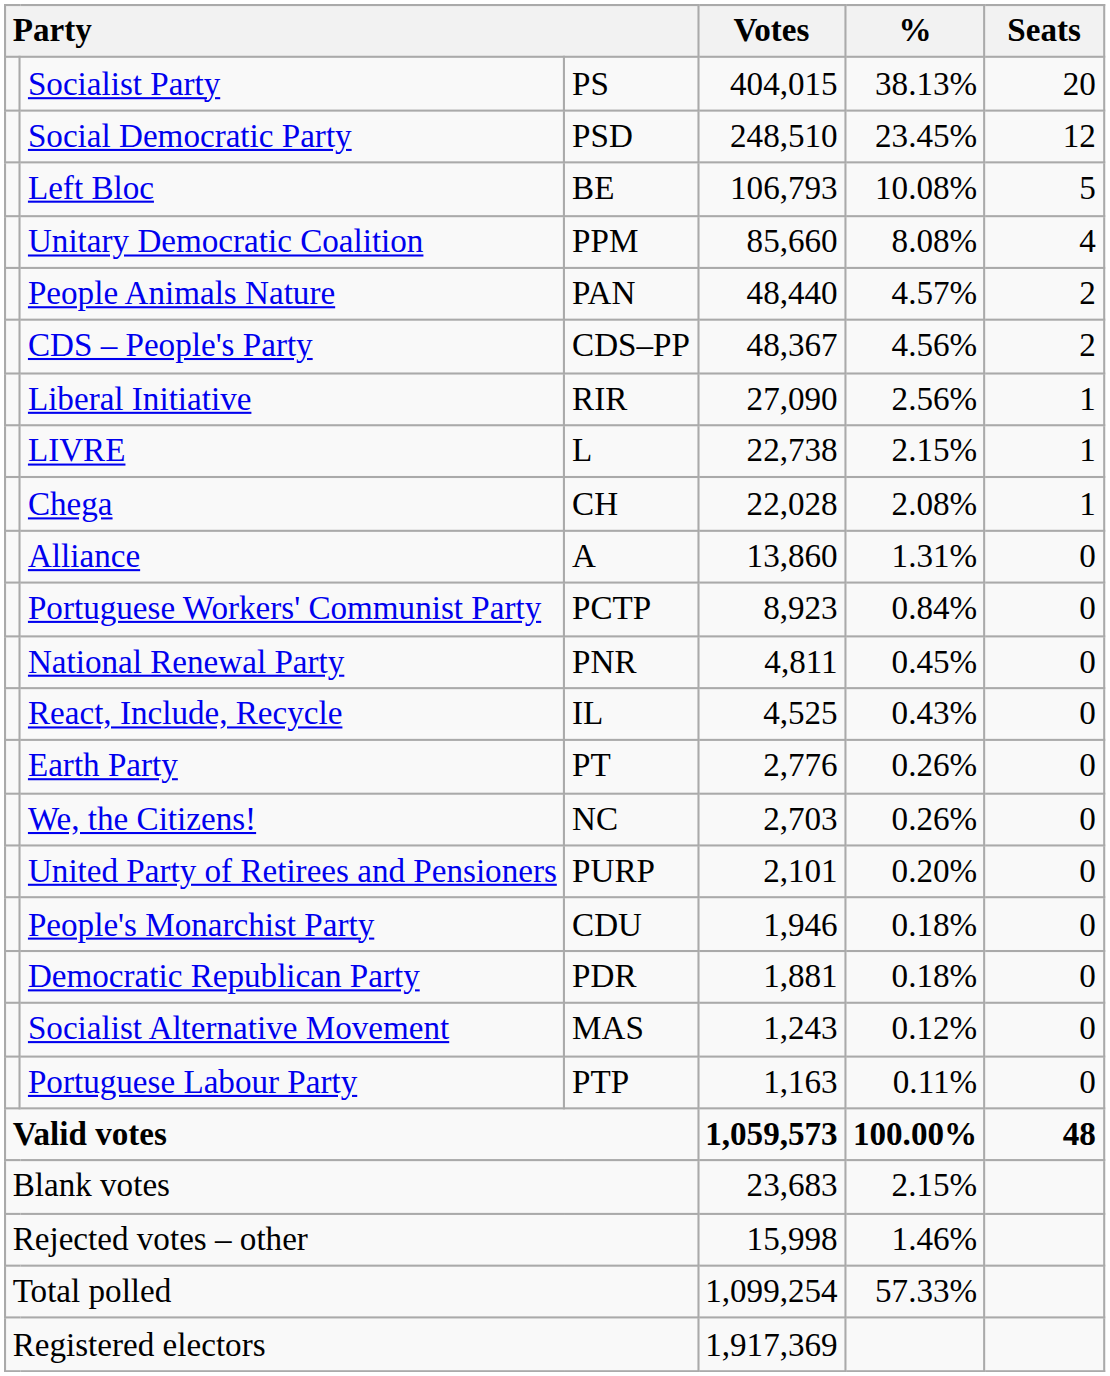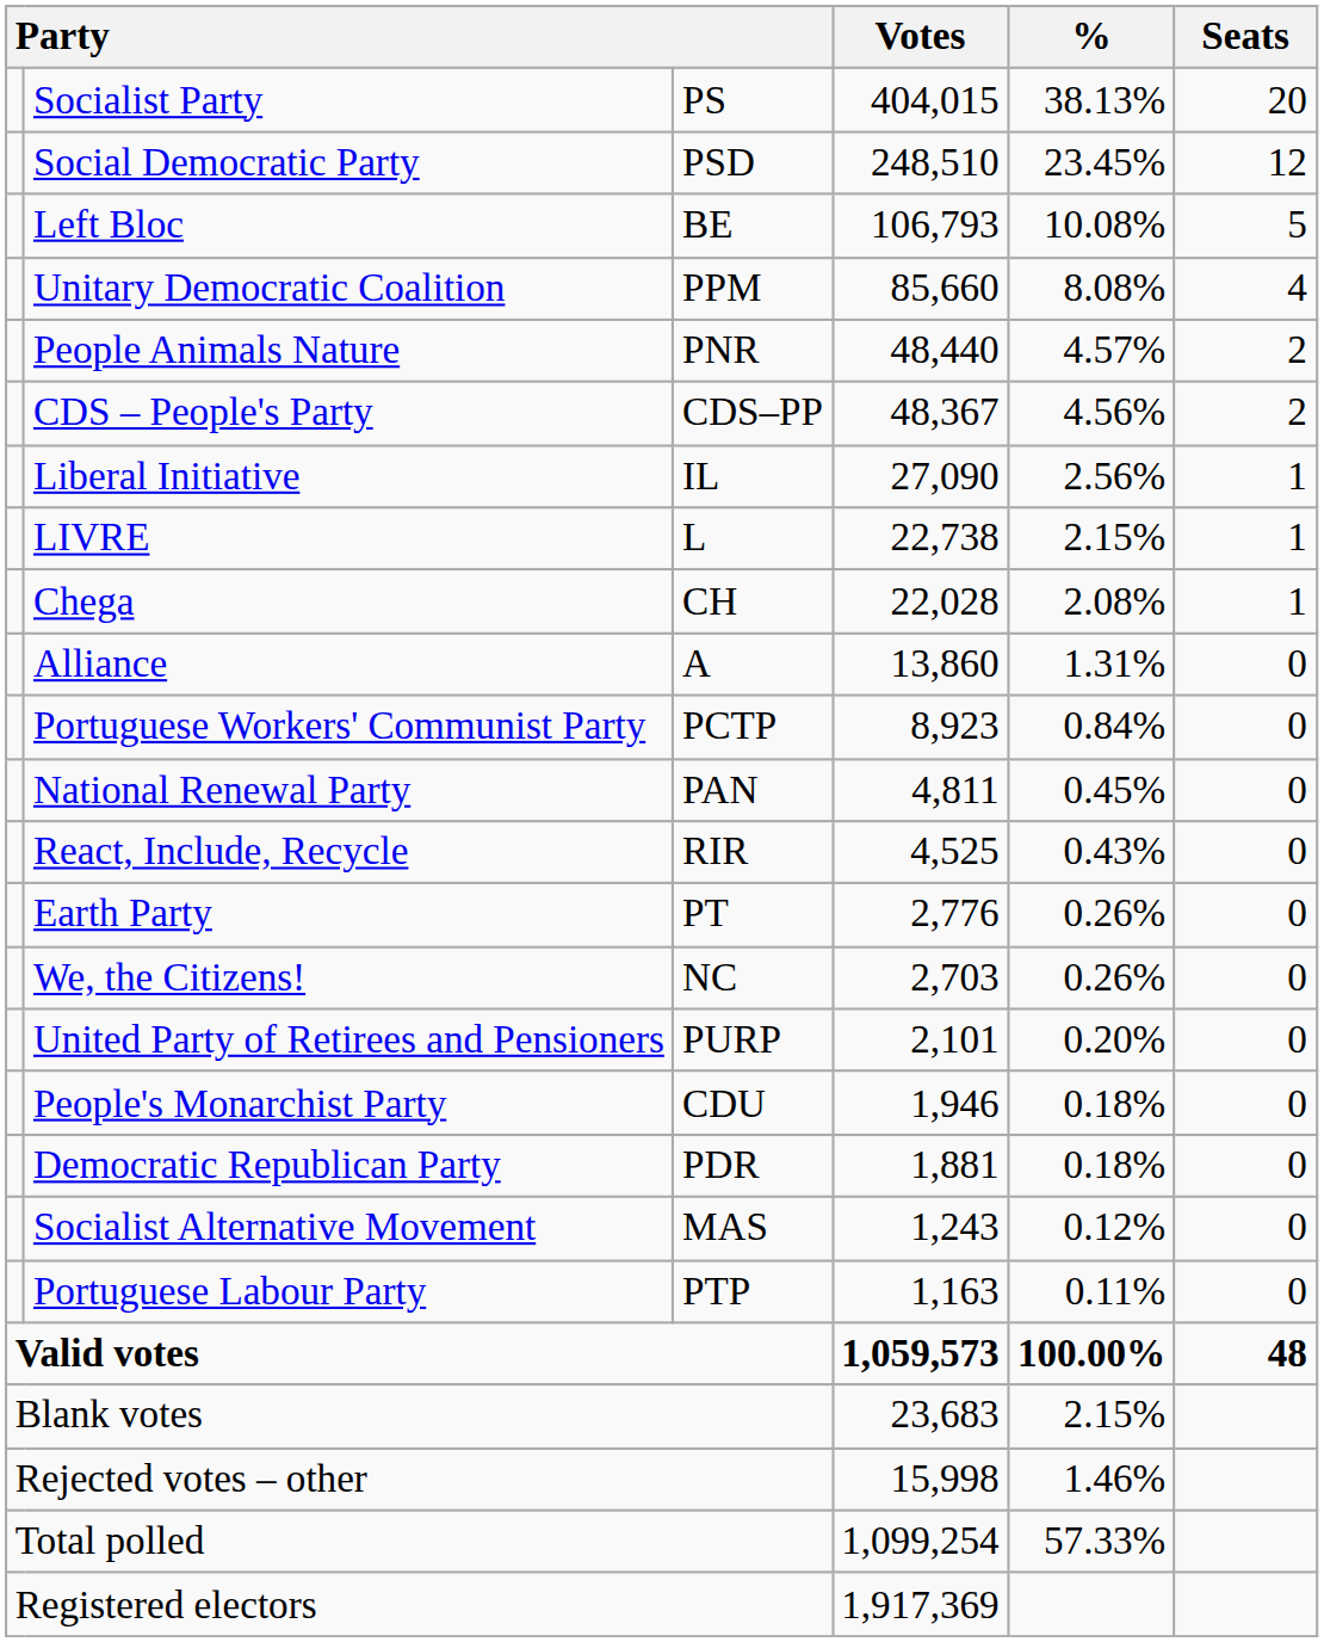People Animals Nature | column 3: PAN -> PNR
Liberal Initiative | column 3: RIR -> IL
National Renewal Party | column 3: PNR -> PAN
React, Include, Recycle | column 3: IL -> RIR
